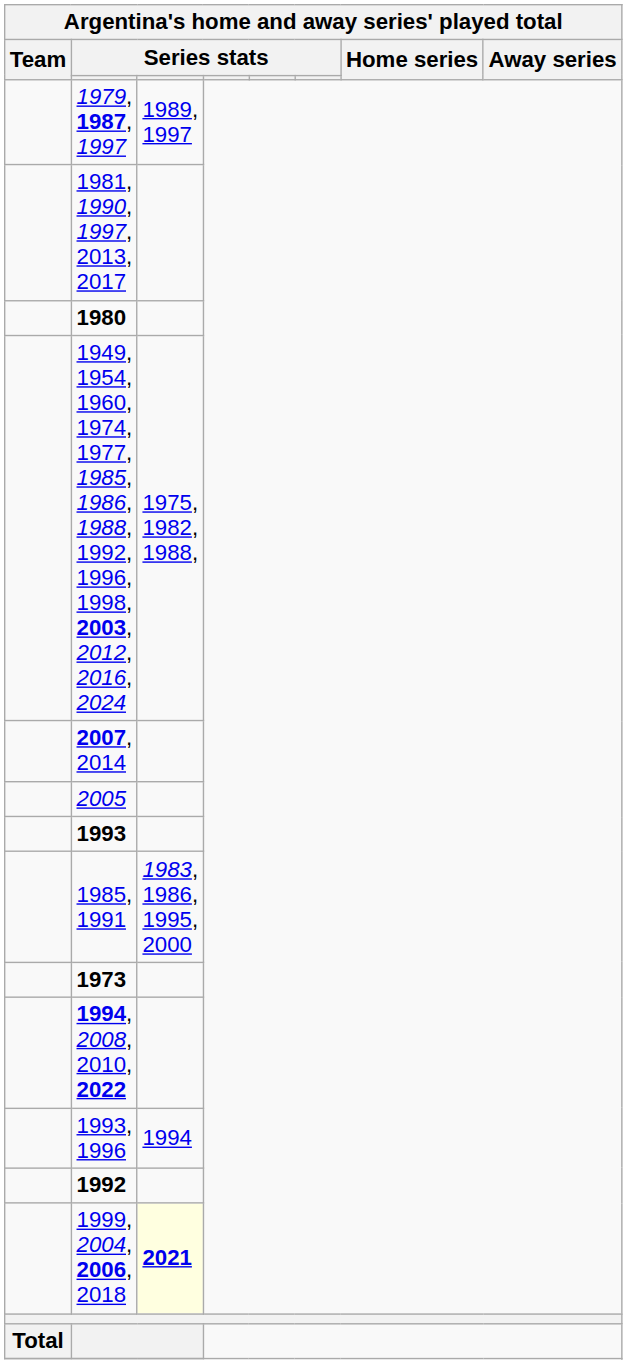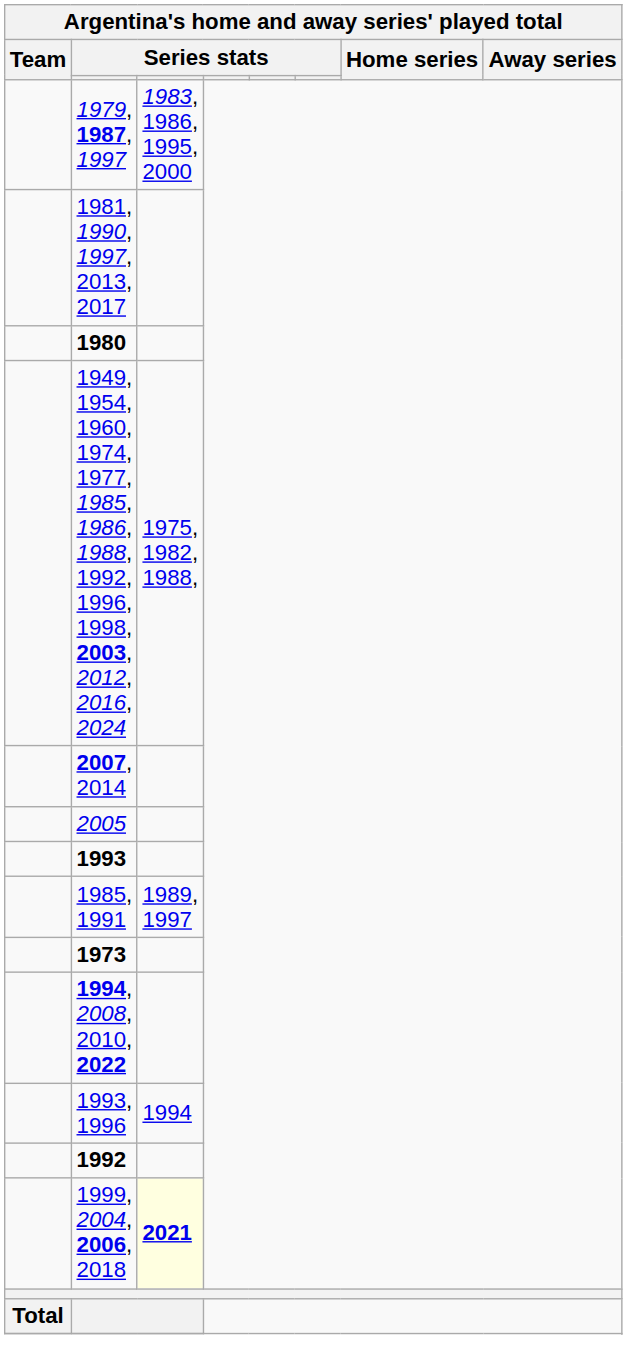1979, 1987, 1997 | column 3: 1989, 1997 -> 1983, 1986, 1995, 2000
1985, 1991 | column 3: 1983, 1986, 1995, 2000 -> 1989, 1997
